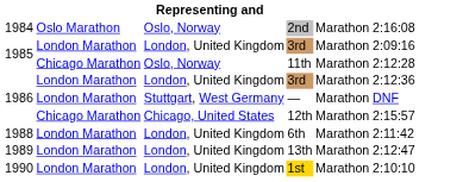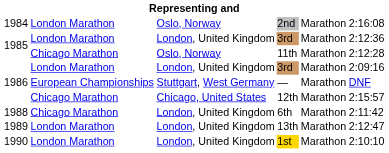2nd | column 2: Oslo Marathon -> London Marathon
1985 / 3rd | column 6: 2:09:16 -> 2:12:36
1986 / 3rd | column 6: 2:12:36 -> 2:09:16
— | column 2: London Marathon -> European Championships
6th | column 2: London Marathon -> Chicago Marathon
